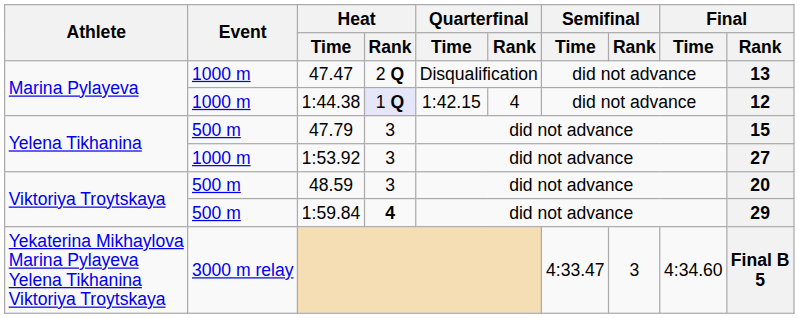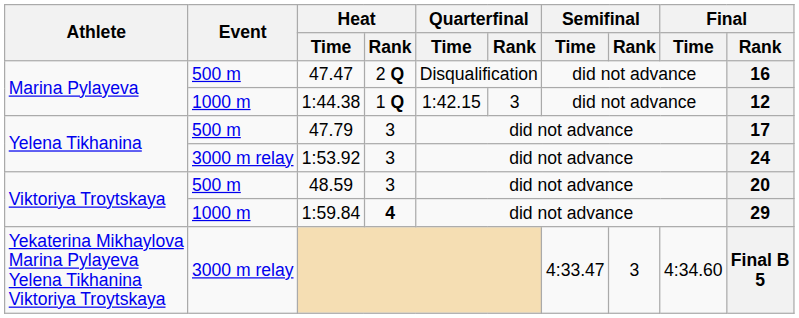47.47 | Event: 1000 m -> 500 m
47.47 | Final / Rank: 13 -> 16
1:44.38 | Heat / Rank: lavender background -> no background
1:44.38 | Quarterfinal / Rank: 4 -> 3
47.79 | Final / Rank: 15 -> 17
1:53.92 | Event: 1000 m -> 3000 m relay
1:53.92 | Final / Rank: 27 -> 24
1:59.84 | Event: 500 m -> 1000 m
